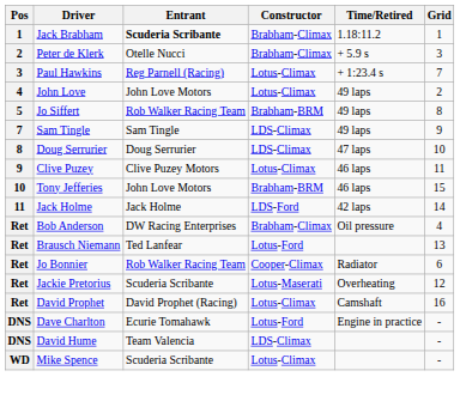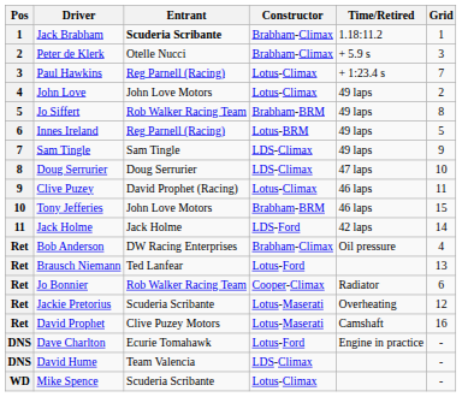+ row: 6 | Innes Ireland | Reg Parnell (Racing) | Lotus-BRM | 49 laps | 5
Clive Puzey | Entrant: Clive Puzey Motors -> David Prophet (Racing)
David Prophet | Entrant: David Prophet (Racing) -> Clive Puzey Motors
David Prophet | Constructor: Lotus-Climax -> Lotus-Maserati
